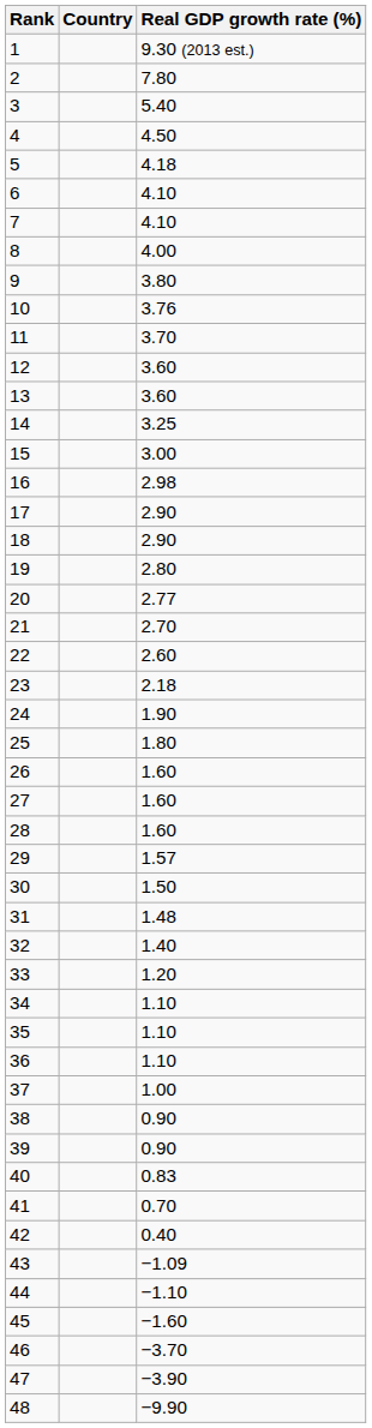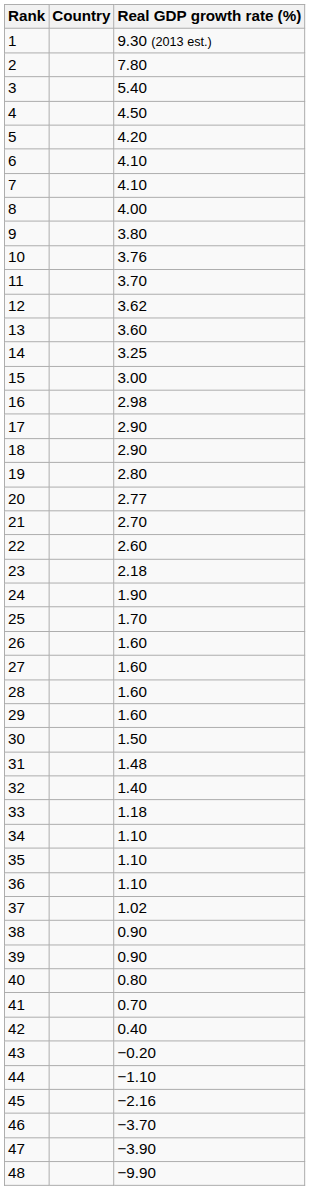5 | Real GDP growth rate (%): 4.18 -> 4.20
12 | Real GDP growth rate (%): 3.60 -> 3.62
25 | Real GDP growth rate (%): 1.80 -> 1.70
29 | Real GDP growth rate (%): 1.57 -> 1.60
33 | Real GDP growth rate (%): 1.20 -> 1.18
37 | Real GDP growth rate (%): 1.00 -> 1.02
40 | Real GDP growth rate (%): 0.83 -> 0.80
43 | Real GDP growth rate (%): −1.09 -> −0.20
45 | Real GDP growth rate (%): −1.60 -> −2.16
